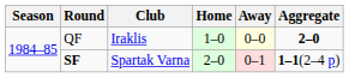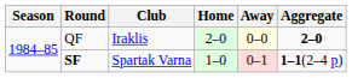QF | Home: 1–0 -> 2–0
SF | Home: 2–0 -> 1–0
